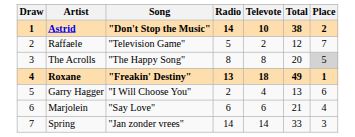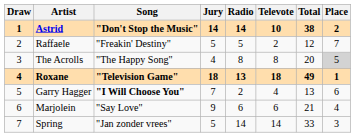+ column: Jury | 14 | 5 | 4 | 18 | 7 | 9 | 5
Raffaele | Song: "Television Game" -> "Freakin' Destiny"
Roxane | Song: "Freakin' Destiny" -> "Television Game"
Garry Hagger | Song: normal -> bold
